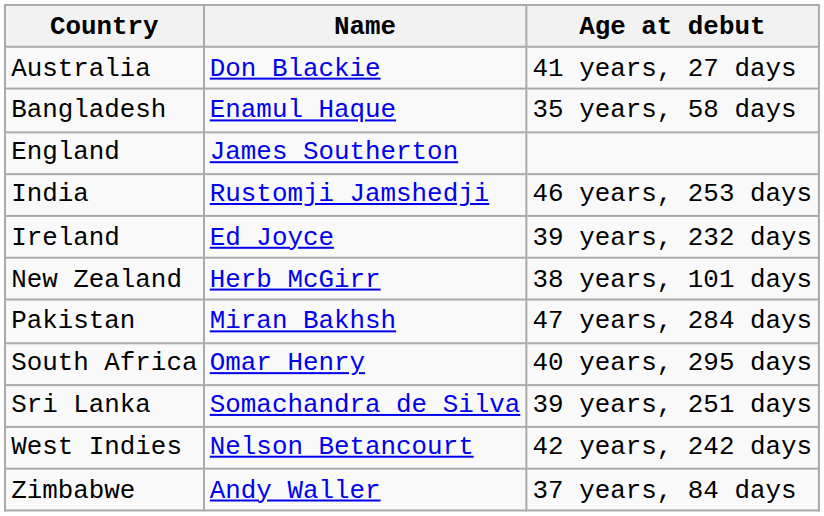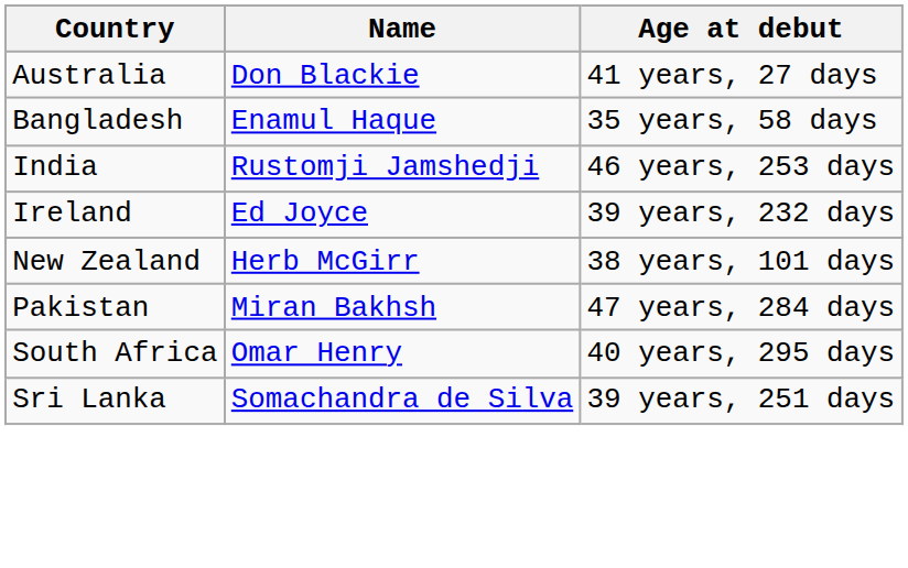- row: England | James Southerton
- row: West Indies | Nelson Betancourt | 42 years, 242 days
- row: Zimbabwe | Andy Waller | 37 years, 84 days
